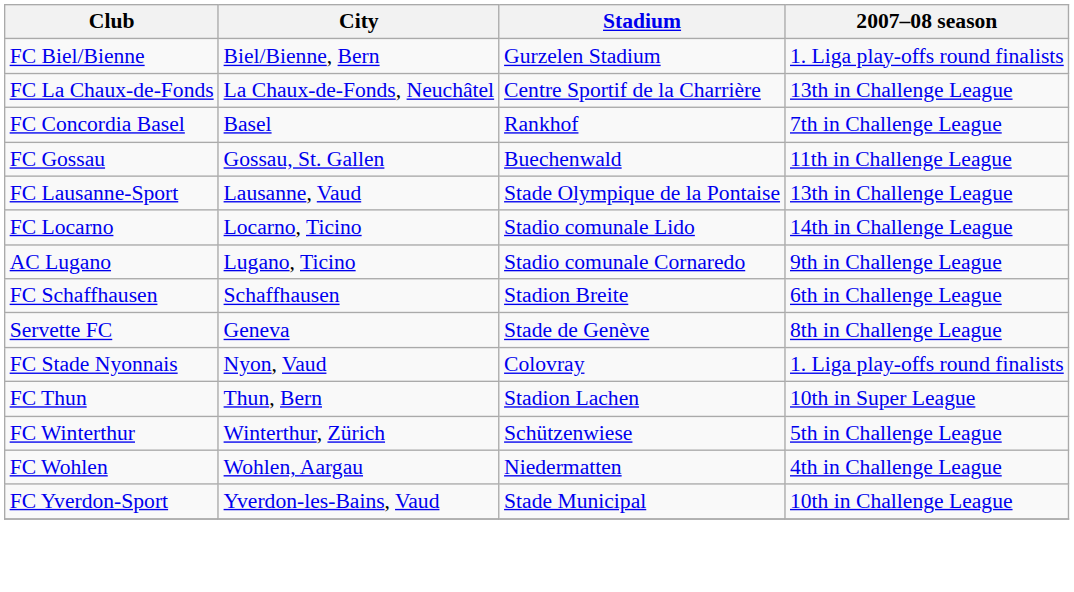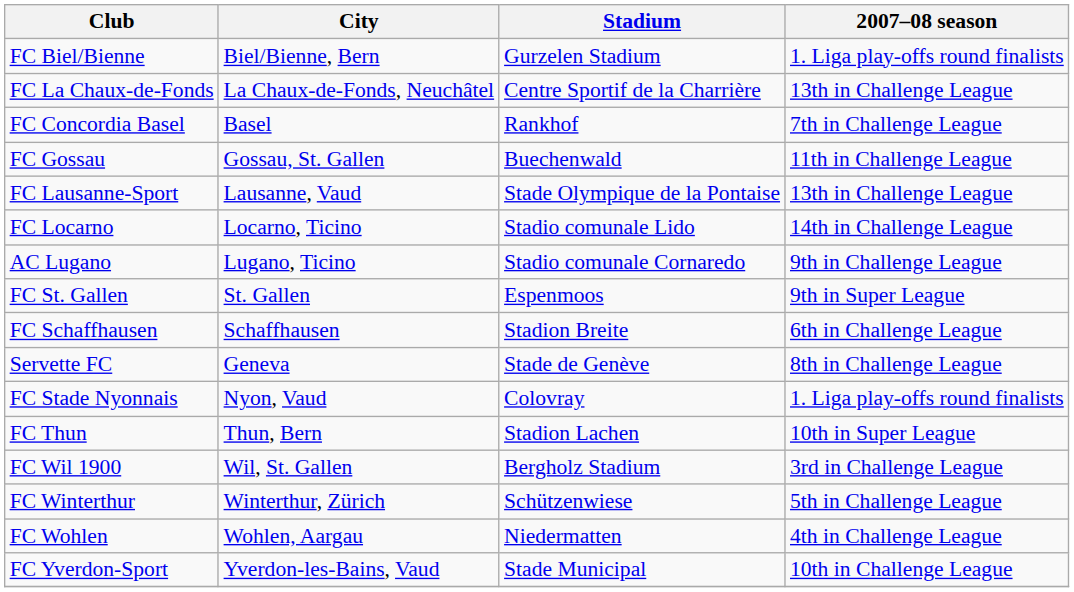+ row: FC St. Gallen | St. Gallen | Espenmoos | 9th in Super League
+ row: FC Wil 1900 | Wil, St. Gallen | Bergholz Stadium | 3rd in Challenge League
